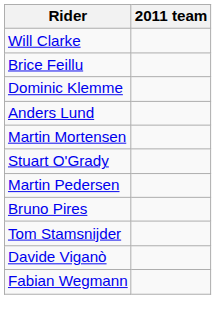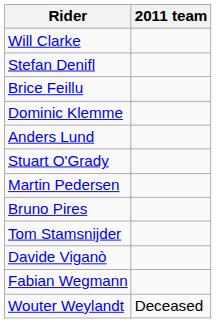+ row: Stefan Denifl
- row: Martin Mortensen
+ row: Wouter Weylandt | Deceased
